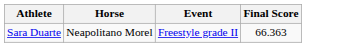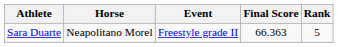+ column: Rank | 5
